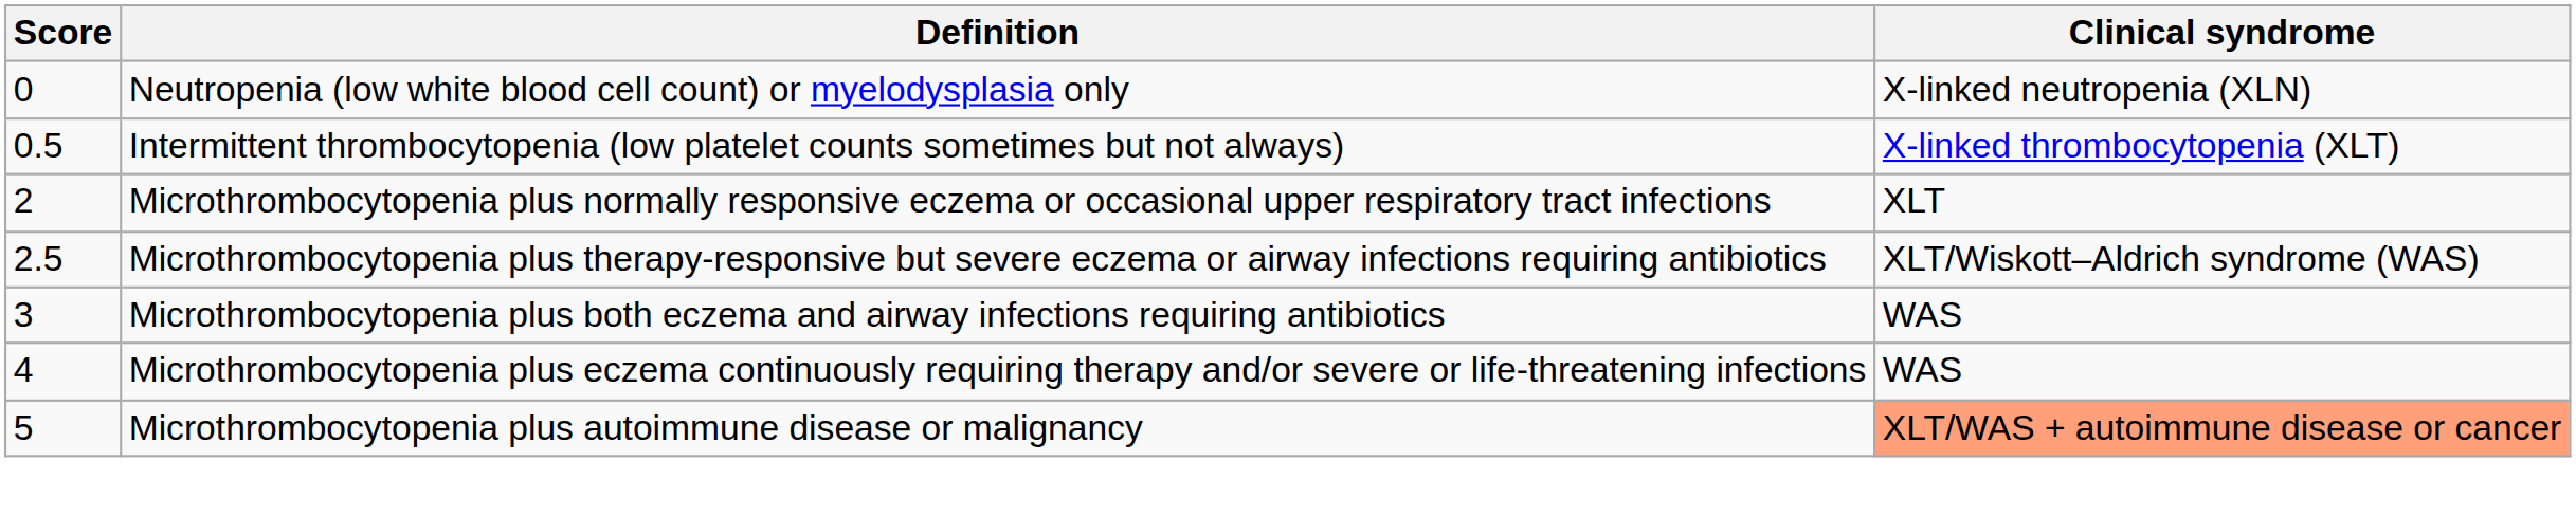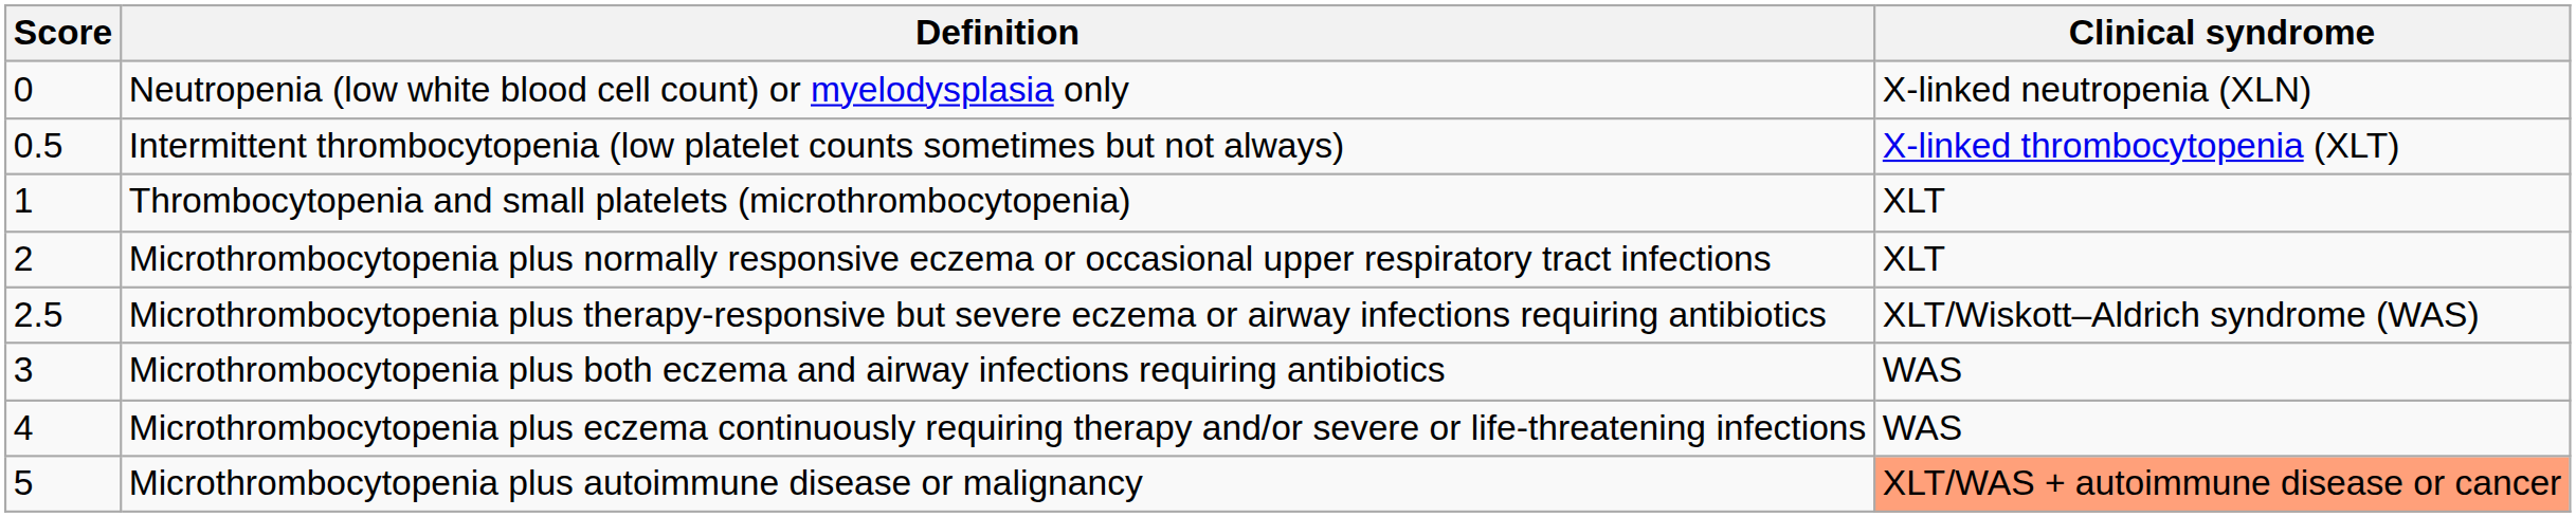+ row: 1 | Thrombocytopenia and small platelets (microthrombocytopenia) | XLT
